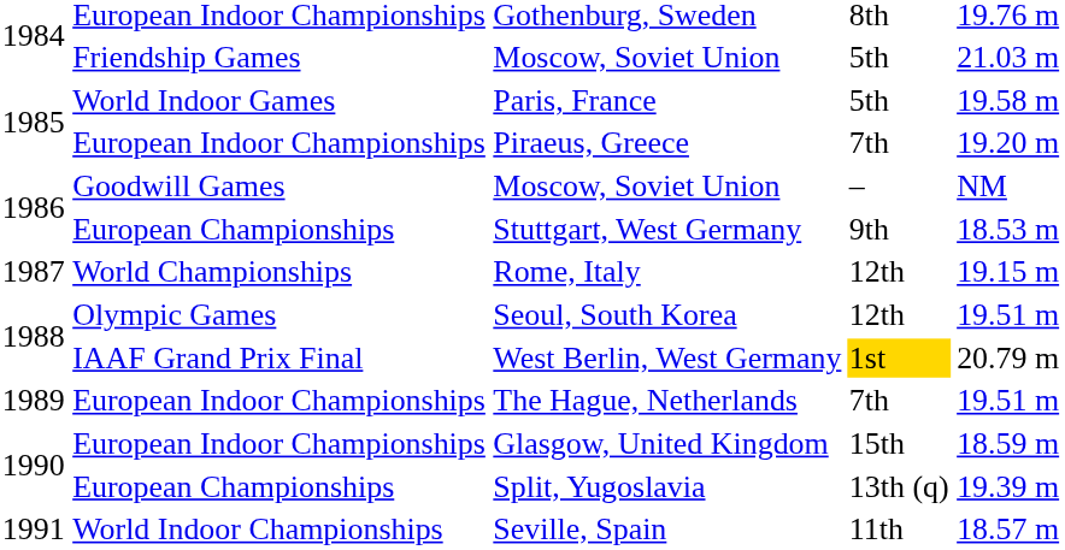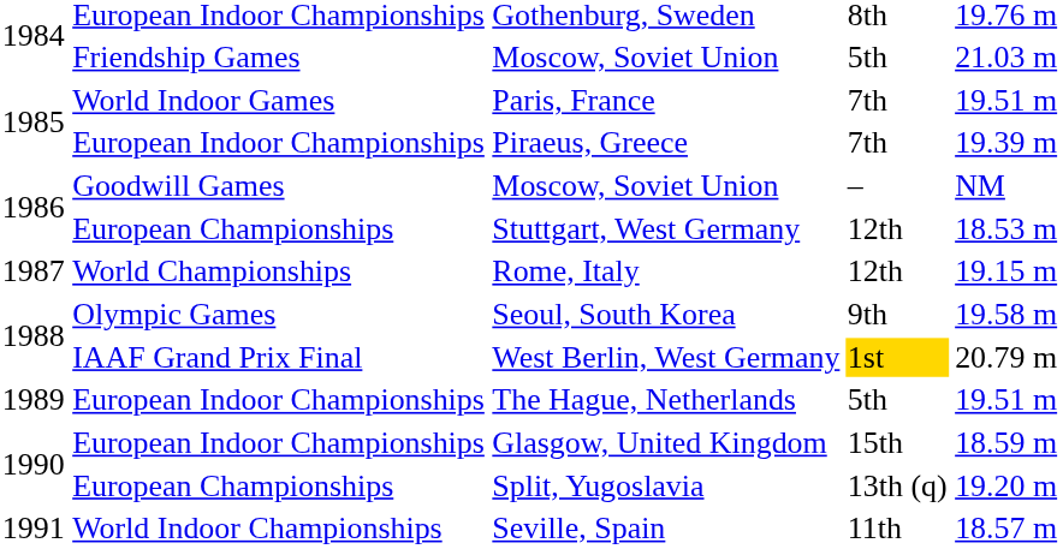Paris, France | column 4: 5th -> 7th
Paris, France | column 5: 19.58 m -> 19.51 m
Piraeus, Greece | column 5: 19.20 m -> 19.39 m
Stuttgart, West Germany | column 4: 9th -> 12th
Seoul, South Korea | column 4: 12th -> 9th
Seoul, South Korea | column 5: 19.51 m -> 19.58 m
The Hague, Netherlands | column 4: 7th -> 5th
Split, Yugoslavia | column 5: 19.39 m -> 19.20 m
